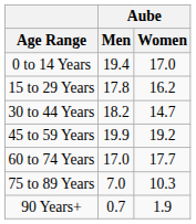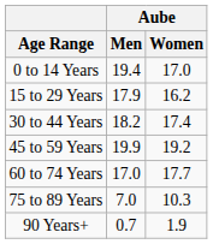15 to 29 Years | Aube / Men: 17.8 -> 17.9
30 to 44 Years | Aube / Women: 14.7 -> 17.4
